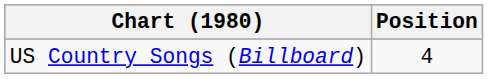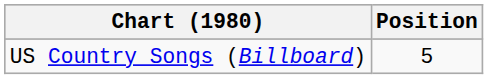US Country Songs (Billboard) | Position: 4 -> 5
